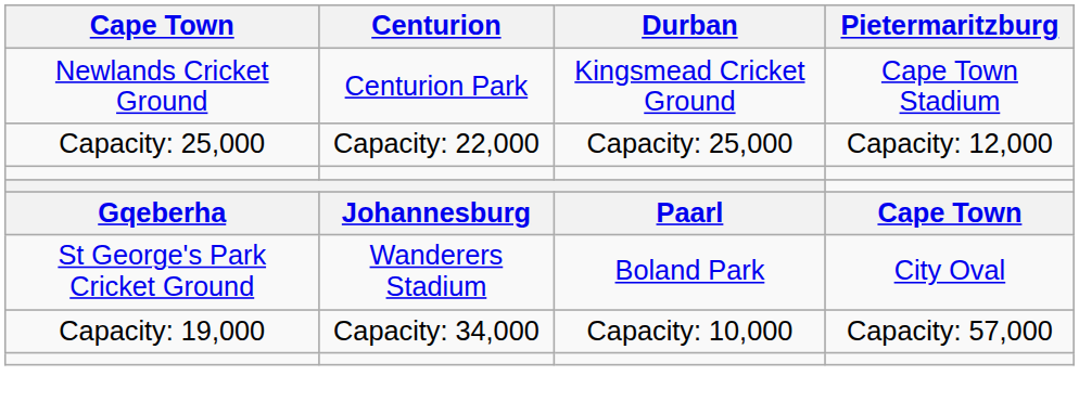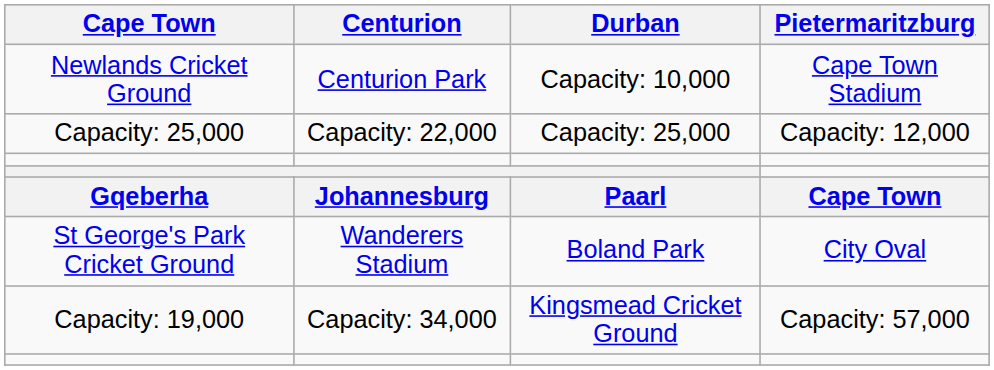Newlands Cricket Ground | Durban: Kingsmead Cricket Ground -> Capacity: 10,000
Capacity: 19,000 | Durban: Capacity: 10,000 -> Kingsmead Cricket Ground
